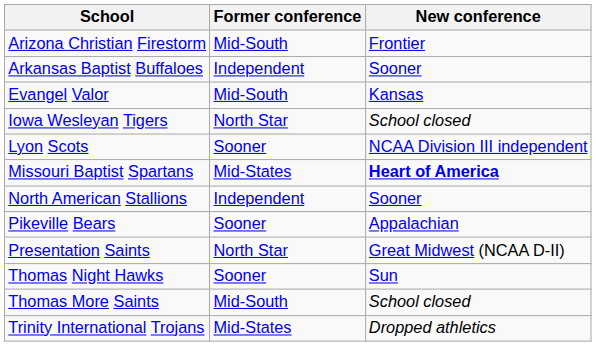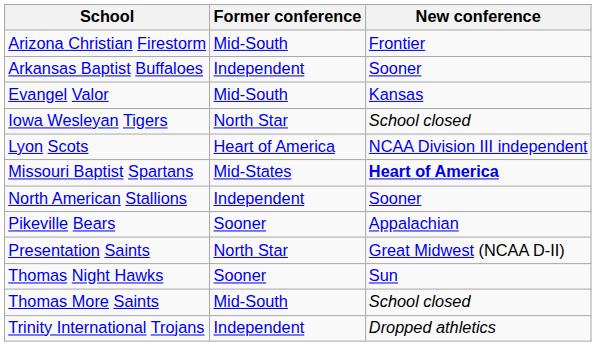Lyon Scots | Former conference: Sooner -> Heart of America
Trinity International Trojans | Former conference: Mid-States -> Independent
